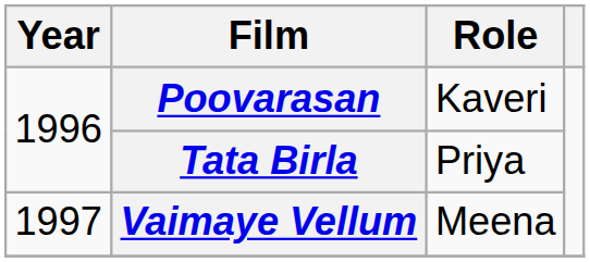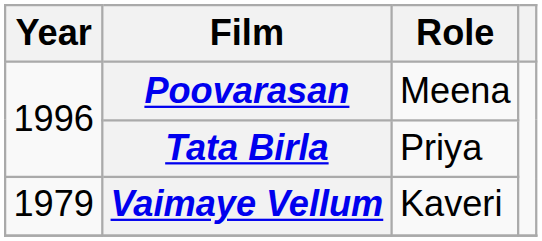Poovarasan | Role: Kaveri -> Meena
Vaimaye Vellum | Year: 1997 -> 1979
Vaimaye Vellum | Role: Meena -> Kaveri
